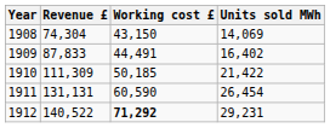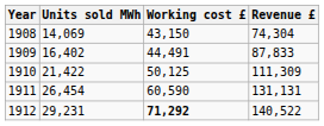columns swapped: Revenue £ <-> Units sold MWh
1910 | Working cost £: 50,185 -> 50,125
